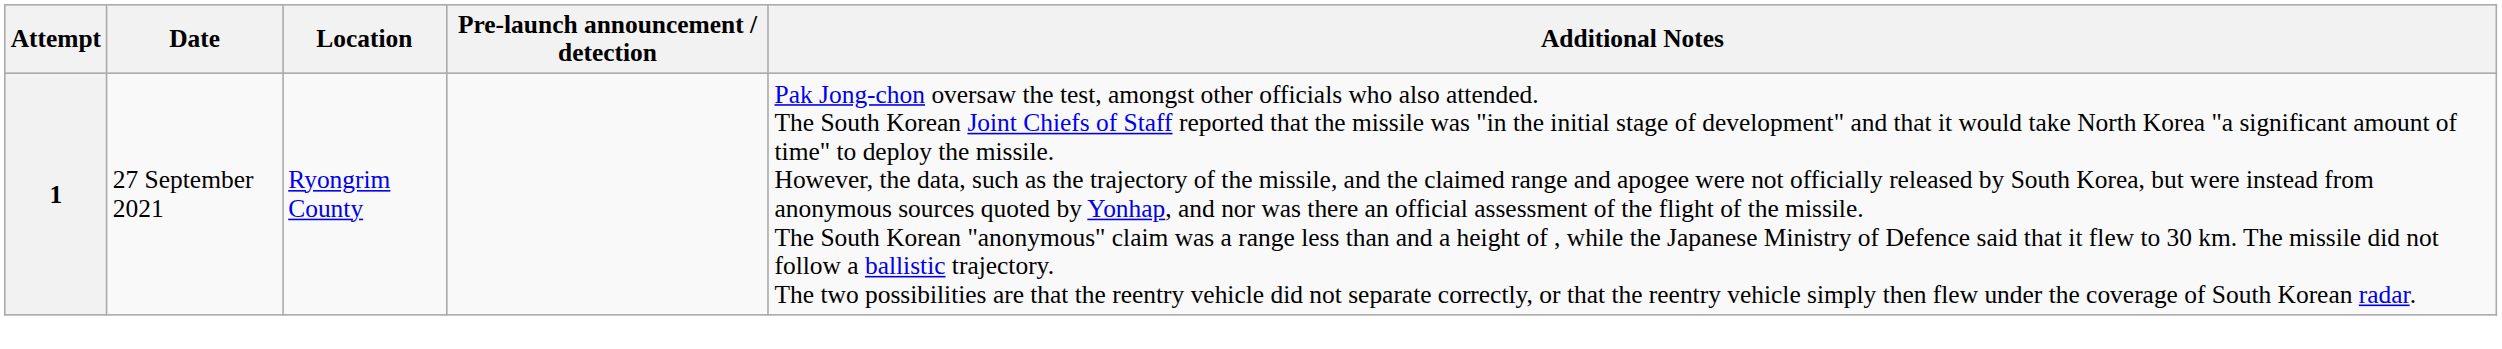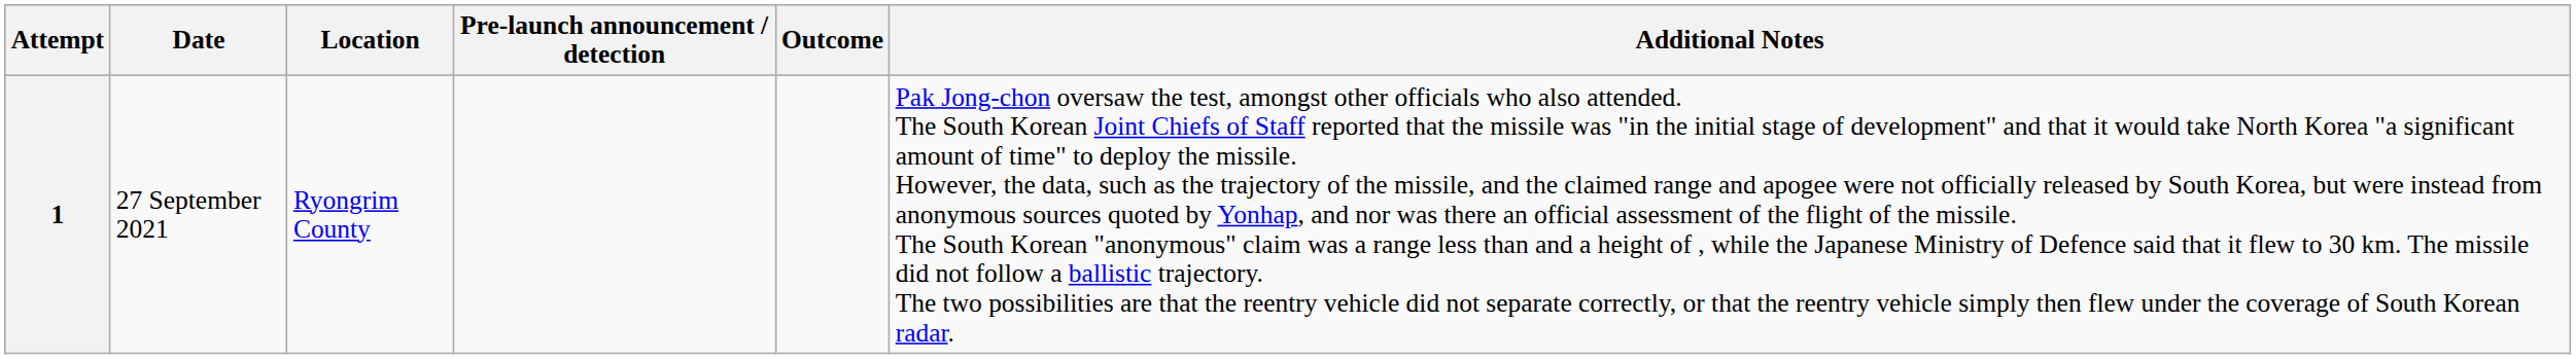+ column: Outcome
